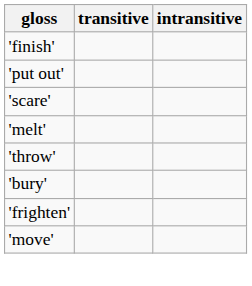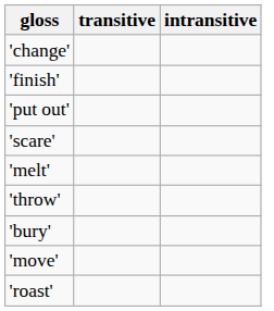+ row: 'change'
- row: 'frighten'
+ row: 'roast'
